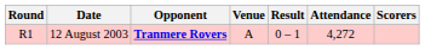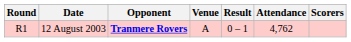12 August 2003 | Attendance: 4,272 -> 4,762
